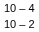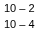rows swapped: 10 – 4 <-> 10 – 2
